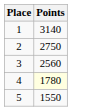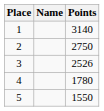+ column: Name
3 | Points: 2560 -> 2526
4 | Points: lightyellow background -> no background
